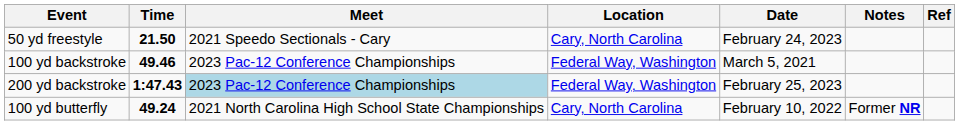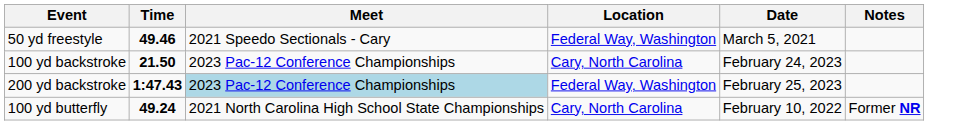- column: Ref
50 yd freestyle | Time: 21.50 -> 49.46
50 yd freestyle | Location: Cary, North Carolina -> Federal Way, Washington
50 yd freestyle | Date: February 24, 2023 -> March 5, 2021
100 yd backstroke | Time: 49.46 -> 21.50
100 yd backstroke | Location: Federal Way, Washington -> Cary, North Carolina
100 yd backstroke | Date: March 5, 2021 -> February 24, 2023
